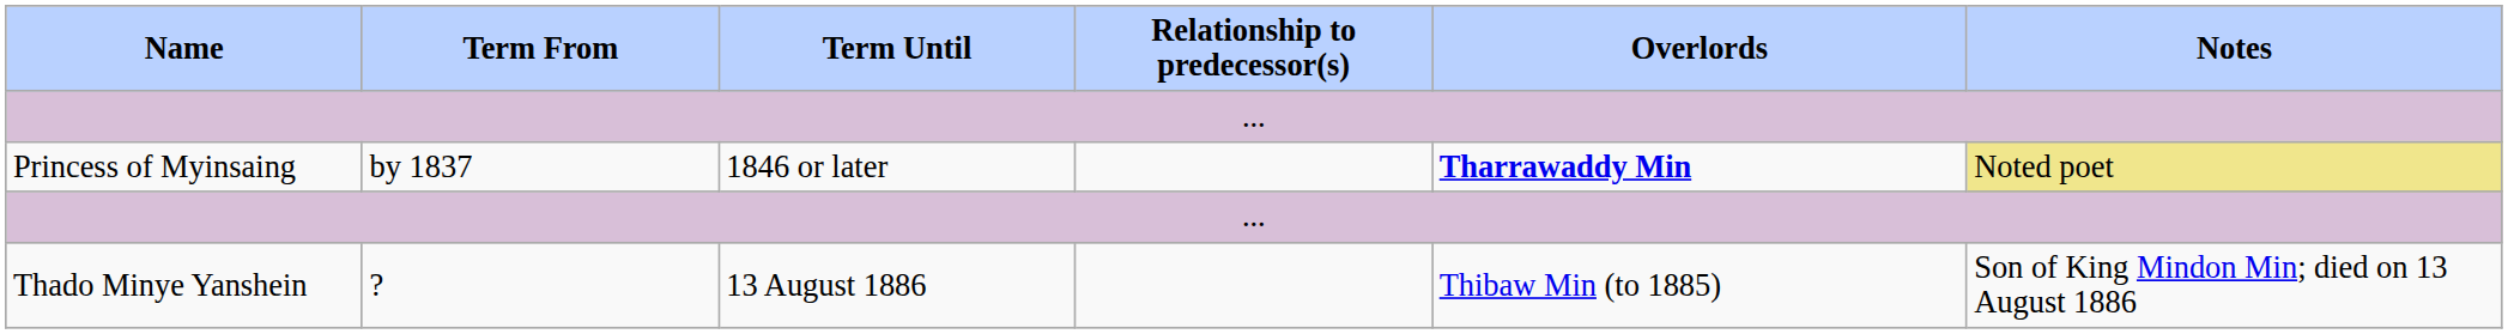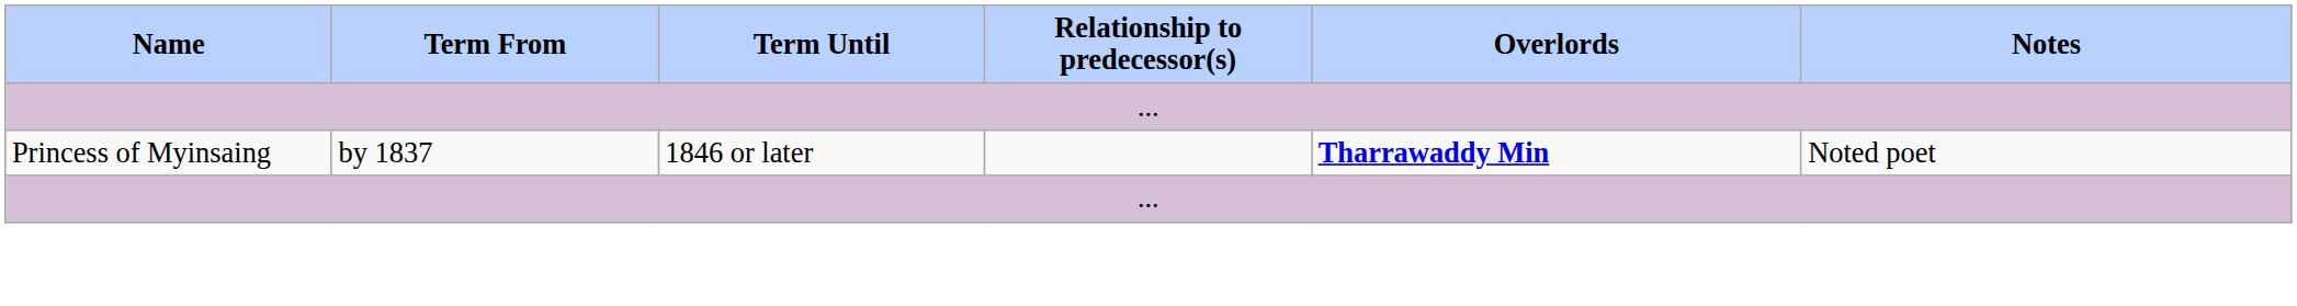Princess of Myinsaing | Notes: khaki background -> no background
- row: Thado Minye Yanshein | ? | 13 August 1886 | Thibaw Min (to 1885) | Son of King Mindon Min; died on 13 August 1886
